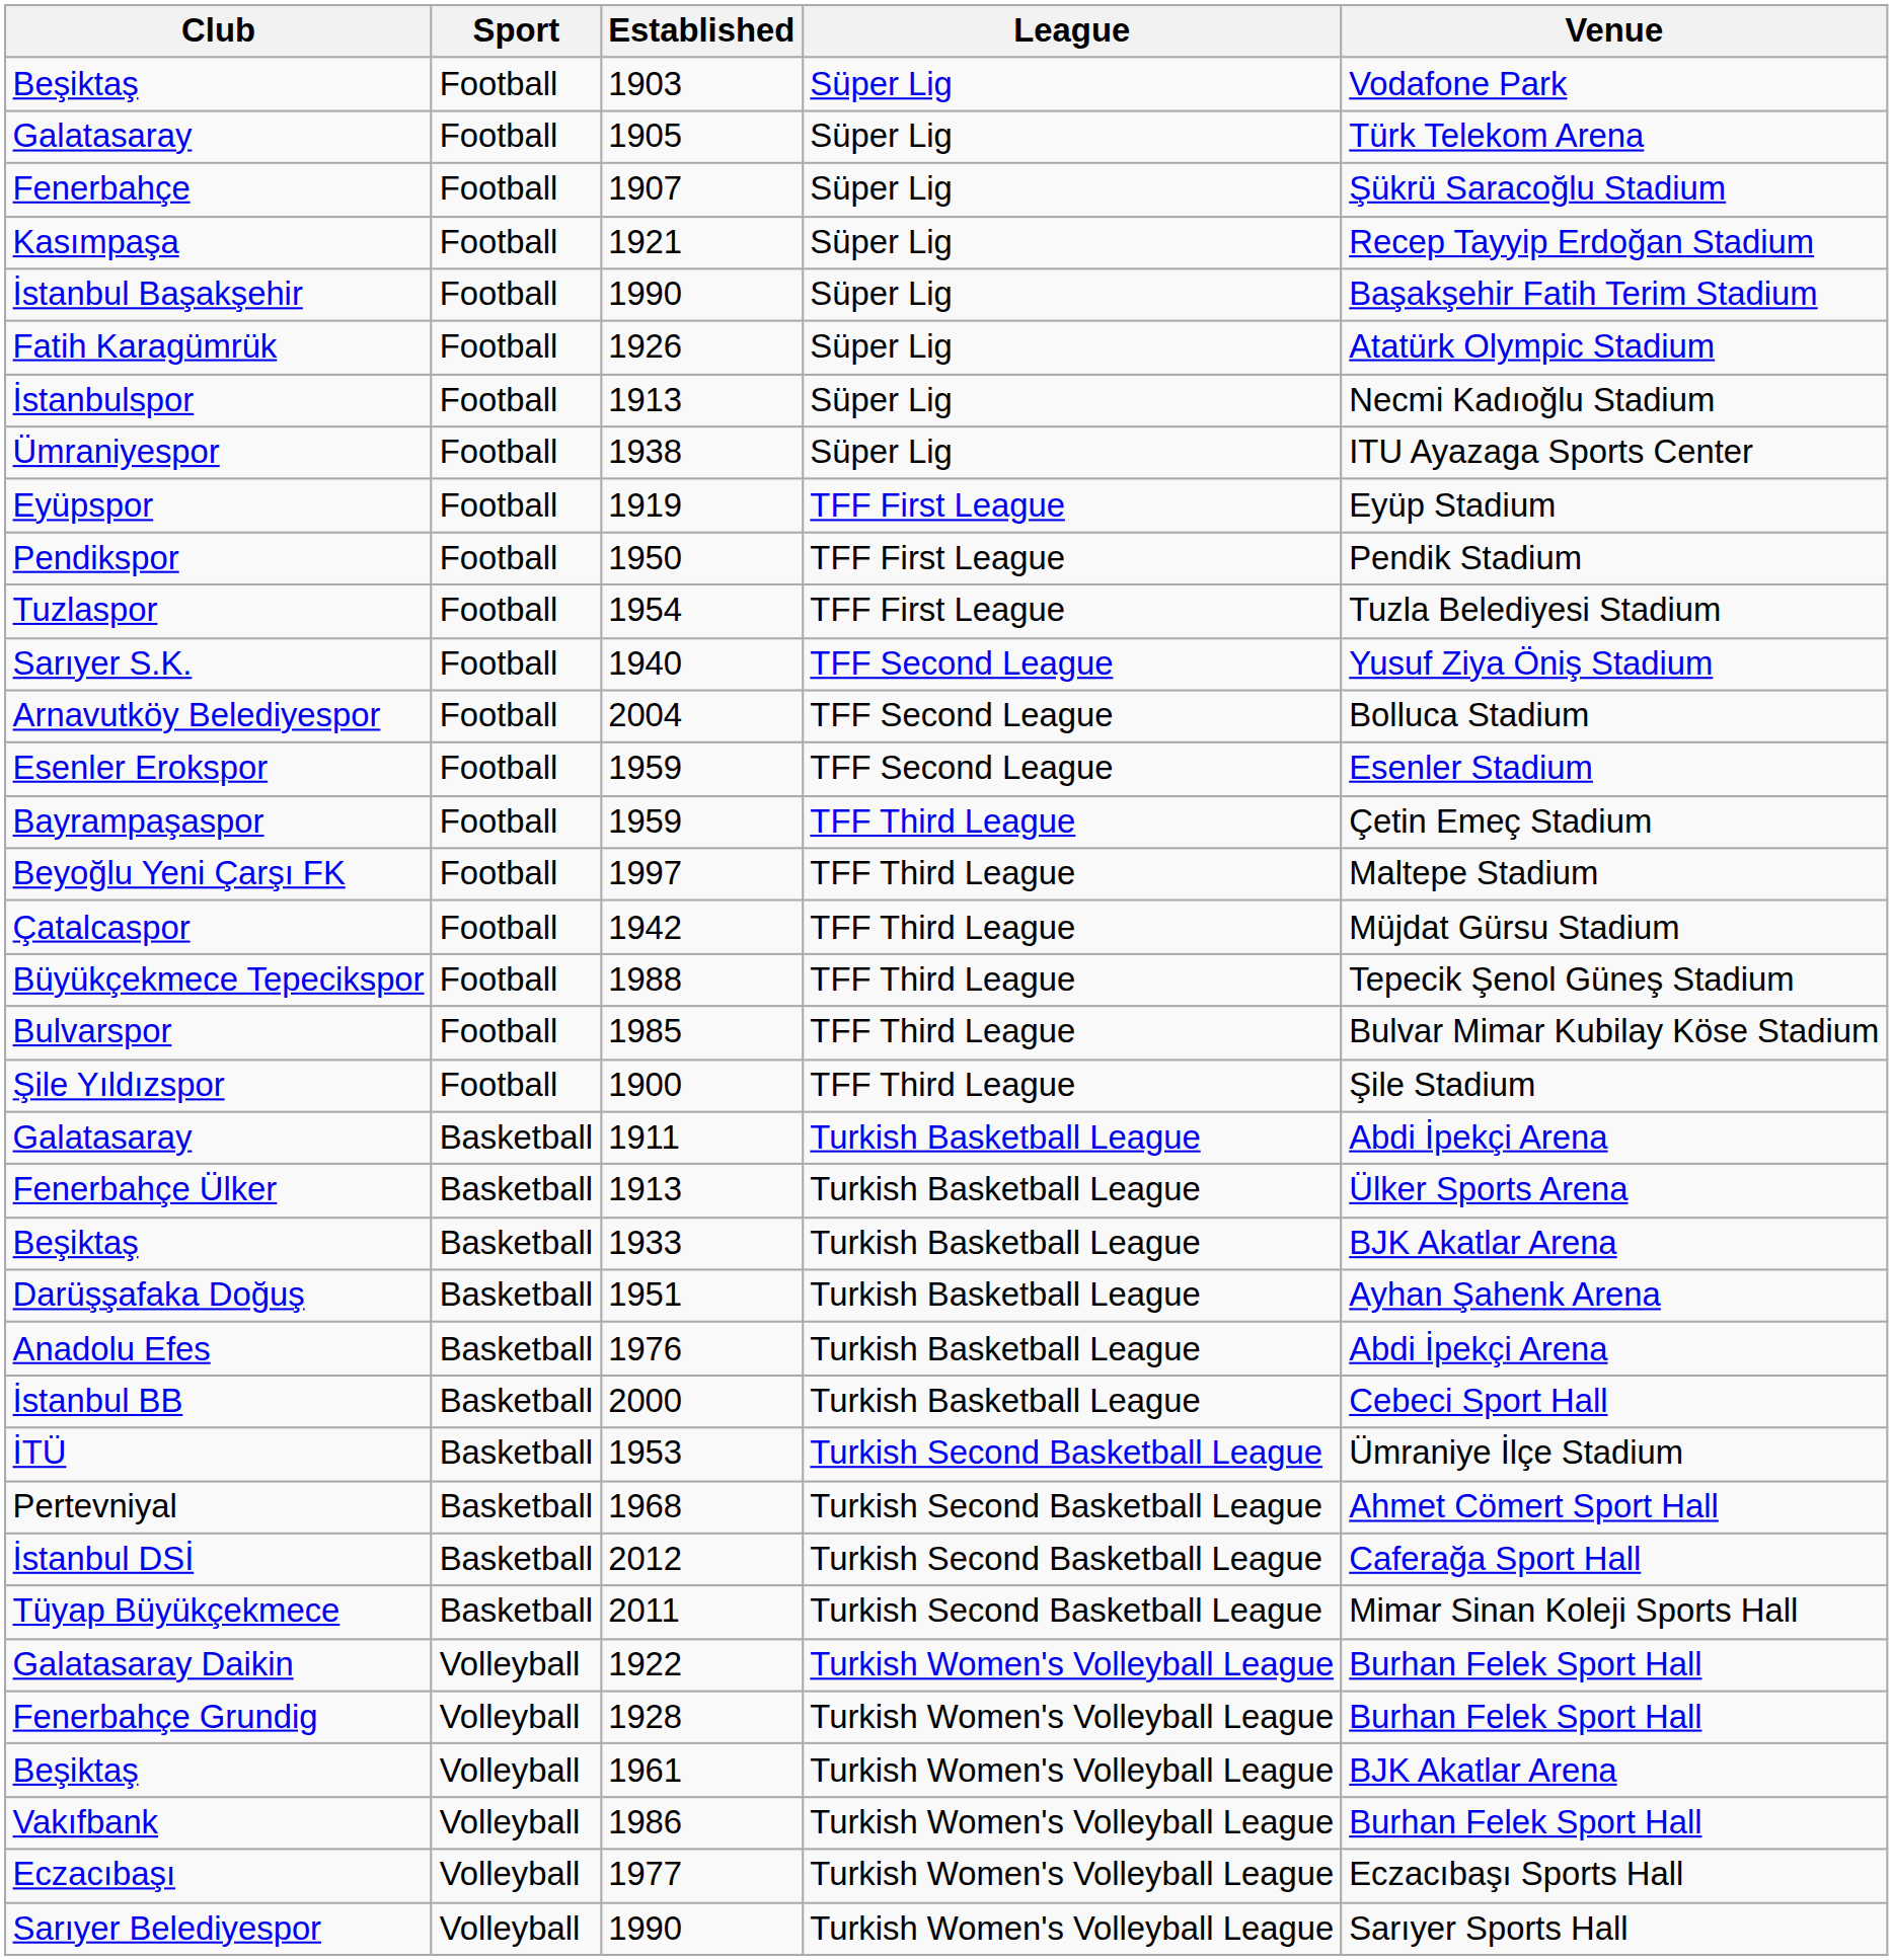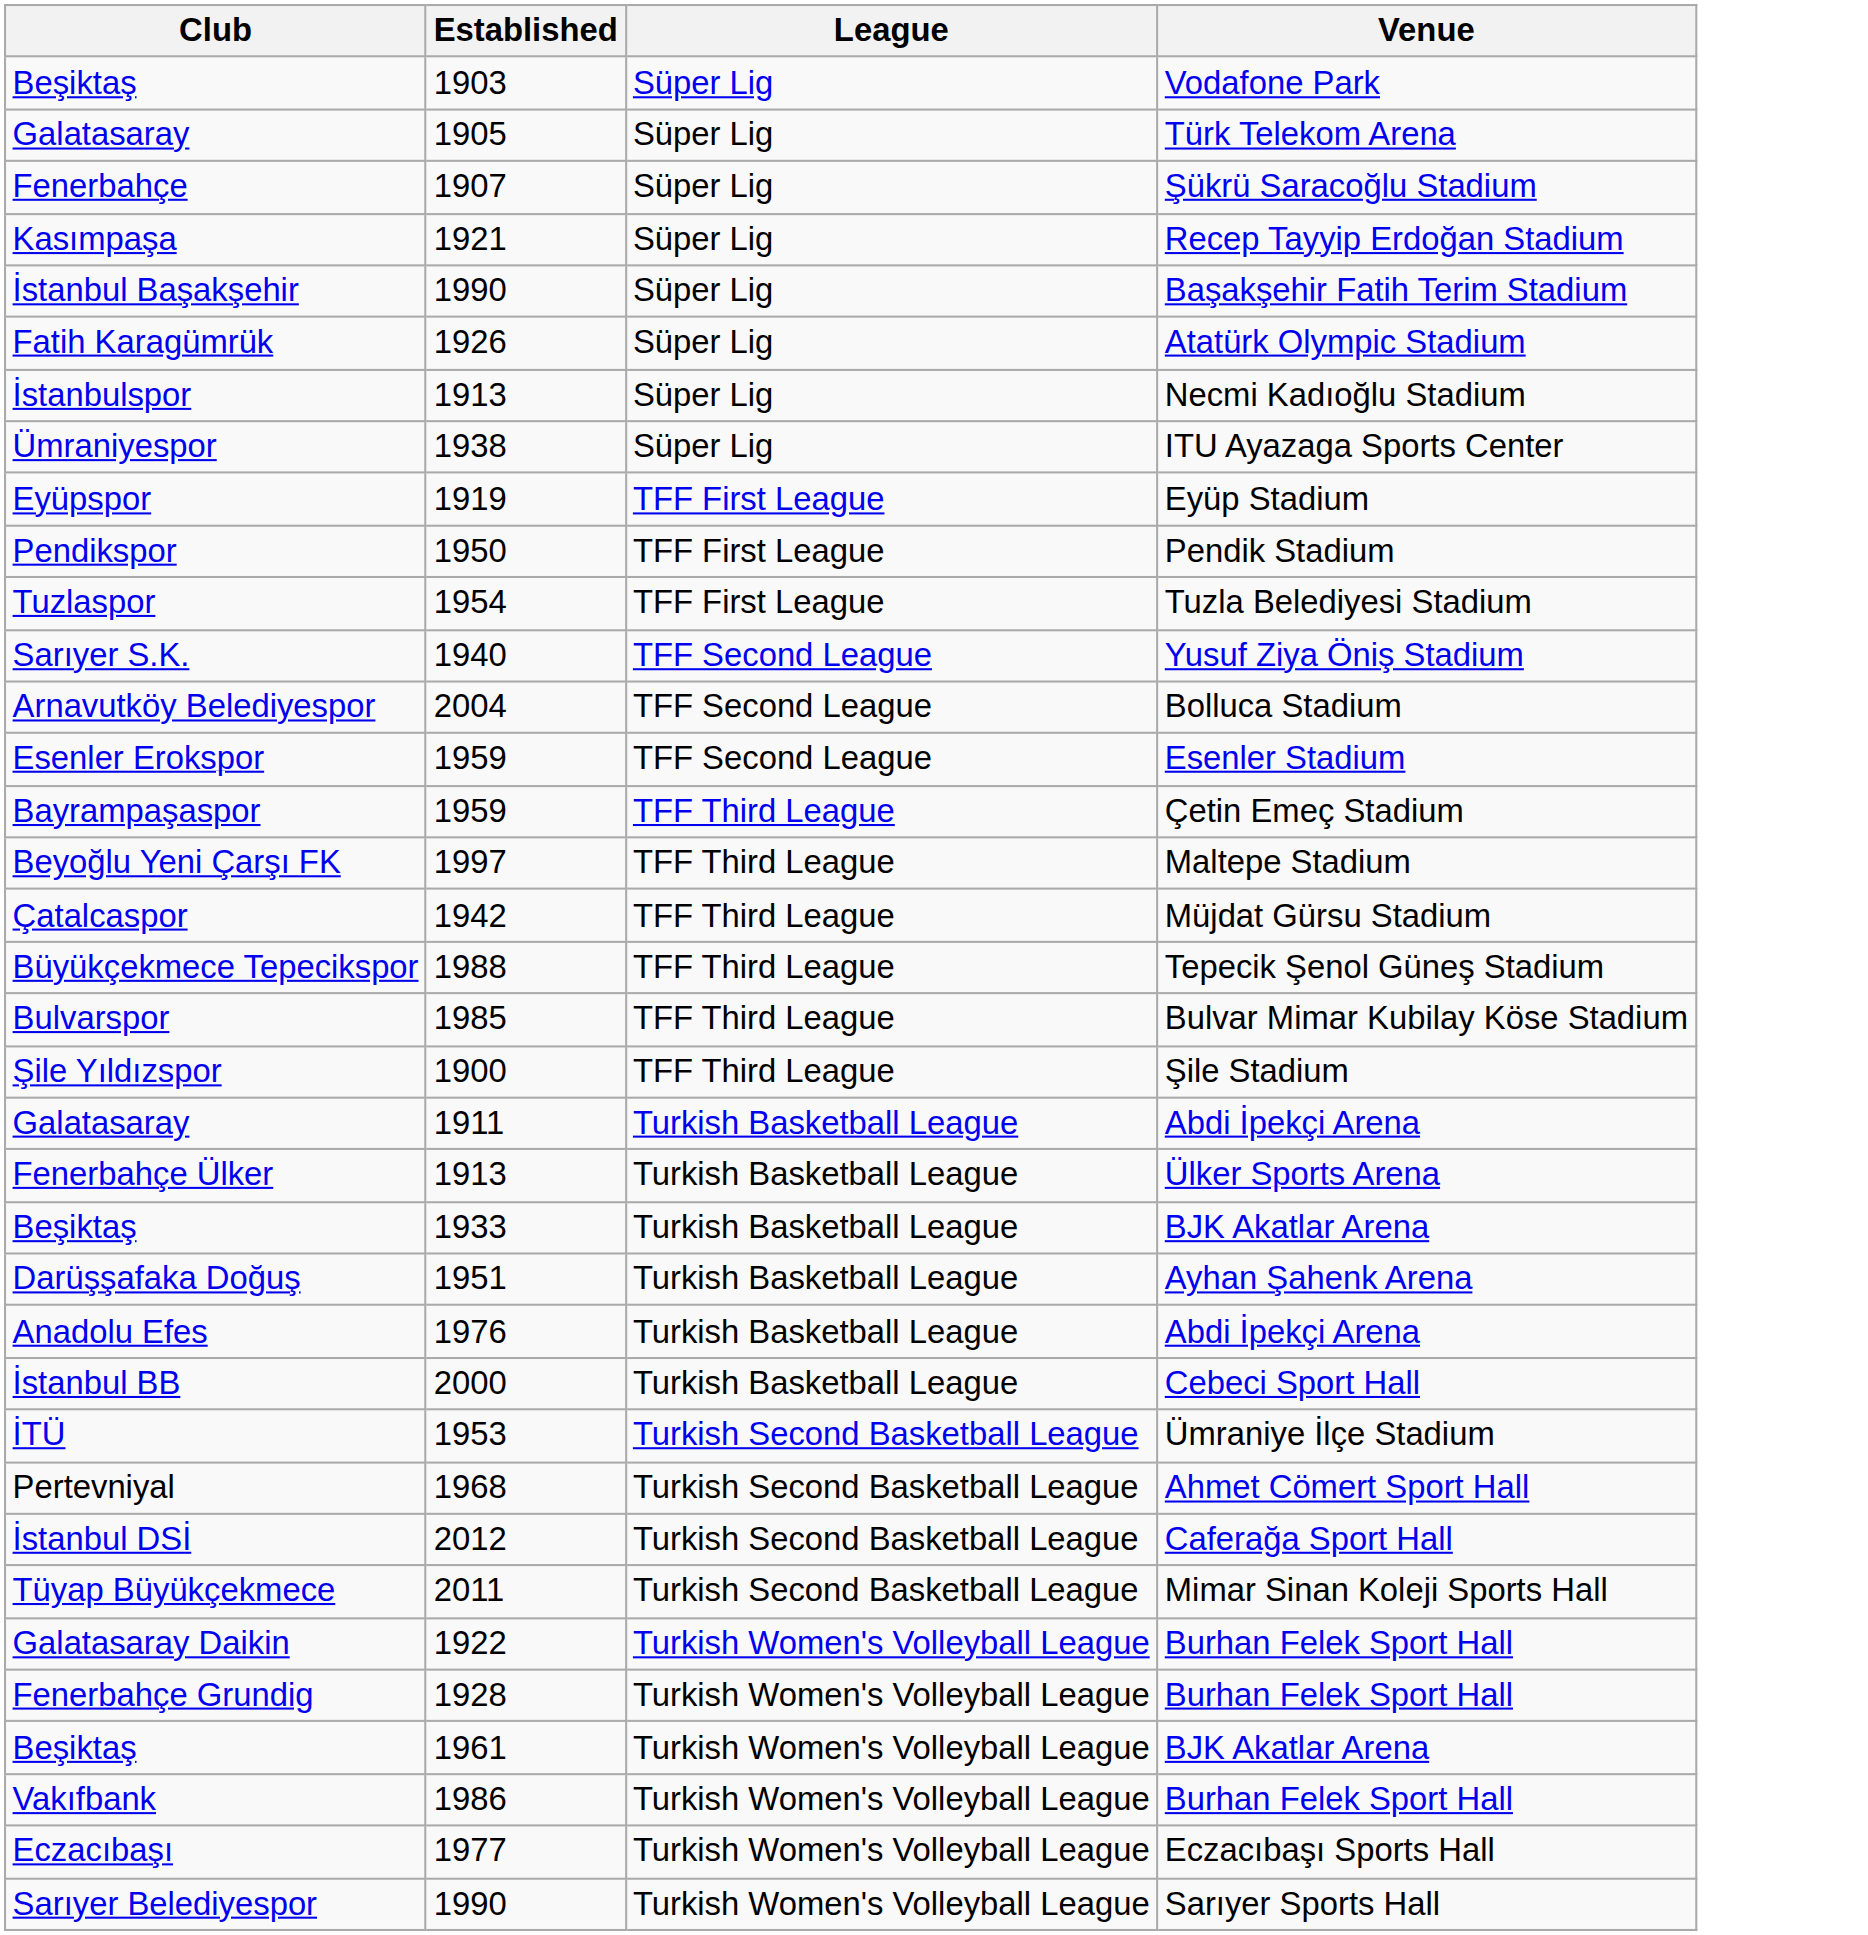- column: Sport | Football | Football | Football | Football | Football | Football | Football | Football | Football | Football | Football | Football | Football | Football | Football | Football | Football | Football | Football | Football | Basketball | Basketball | Basketball | Basketball | Basketball | Basketball | Basketball | Basketball | Basketball | Basketball | Volleyball | Volleyball | Volleyball | Volleyball | Volleyball | Volleyball
